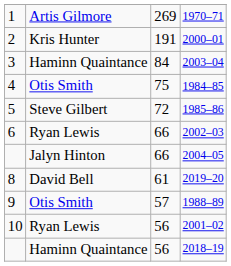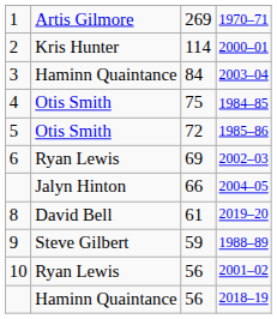2000–01 | column 3: 191 -> 114
1985–86 | column 2: Steve Gilbert -> Otis Smith
2002–03 | column 3: 66 -> 69
1988–89 | column 2: Otis Smith -> Steve Gilbert
1988–89 | column 3: 57 -> 59
